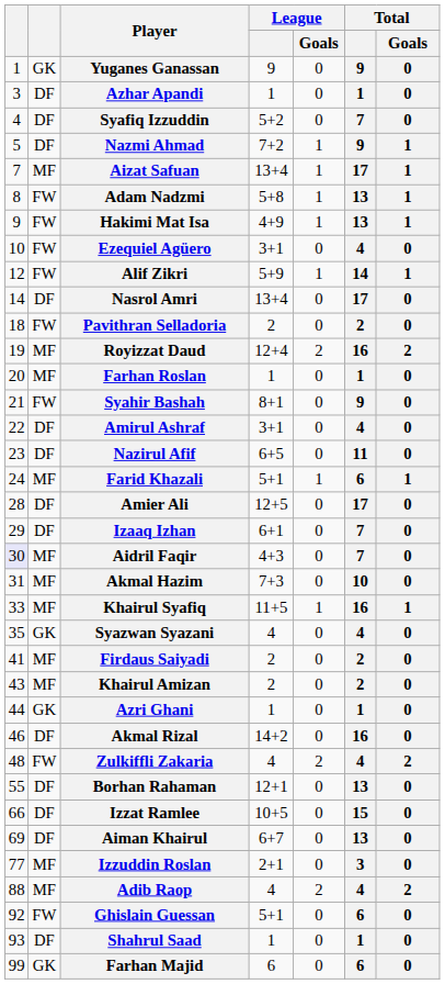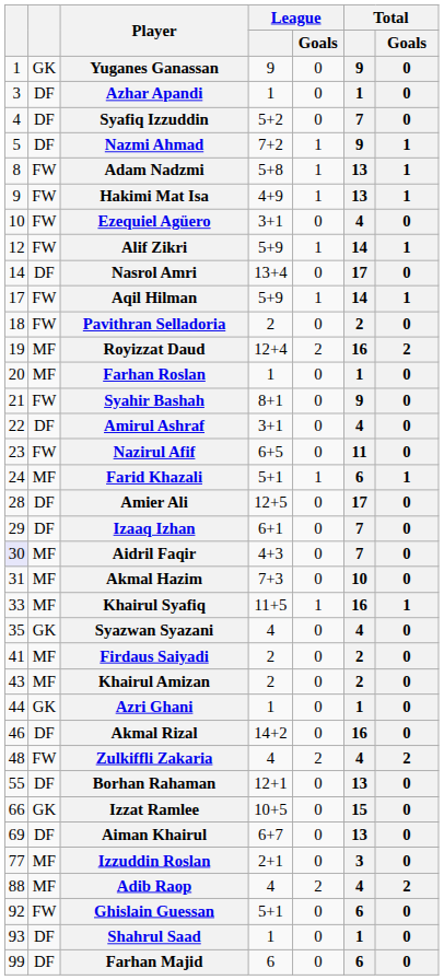- row: 7 | MF | Aizat Safuan | 13+4 | 1 | 17 | 1
+ row: 17 | FW | Aqil Hilman | 5+9 | 1 | 14 | 1
Nazirul Afif | column 2: DF -> FW
Izzat Ramlee | column 2: DF -> GK
Farhan Majid | column 2: GK -> DF
